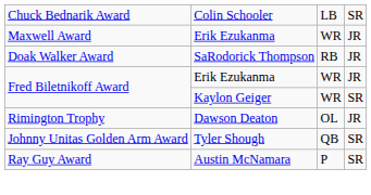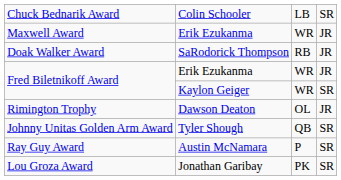+ row: Lou Groza Award | Jonathan Garibay | PK | SR
